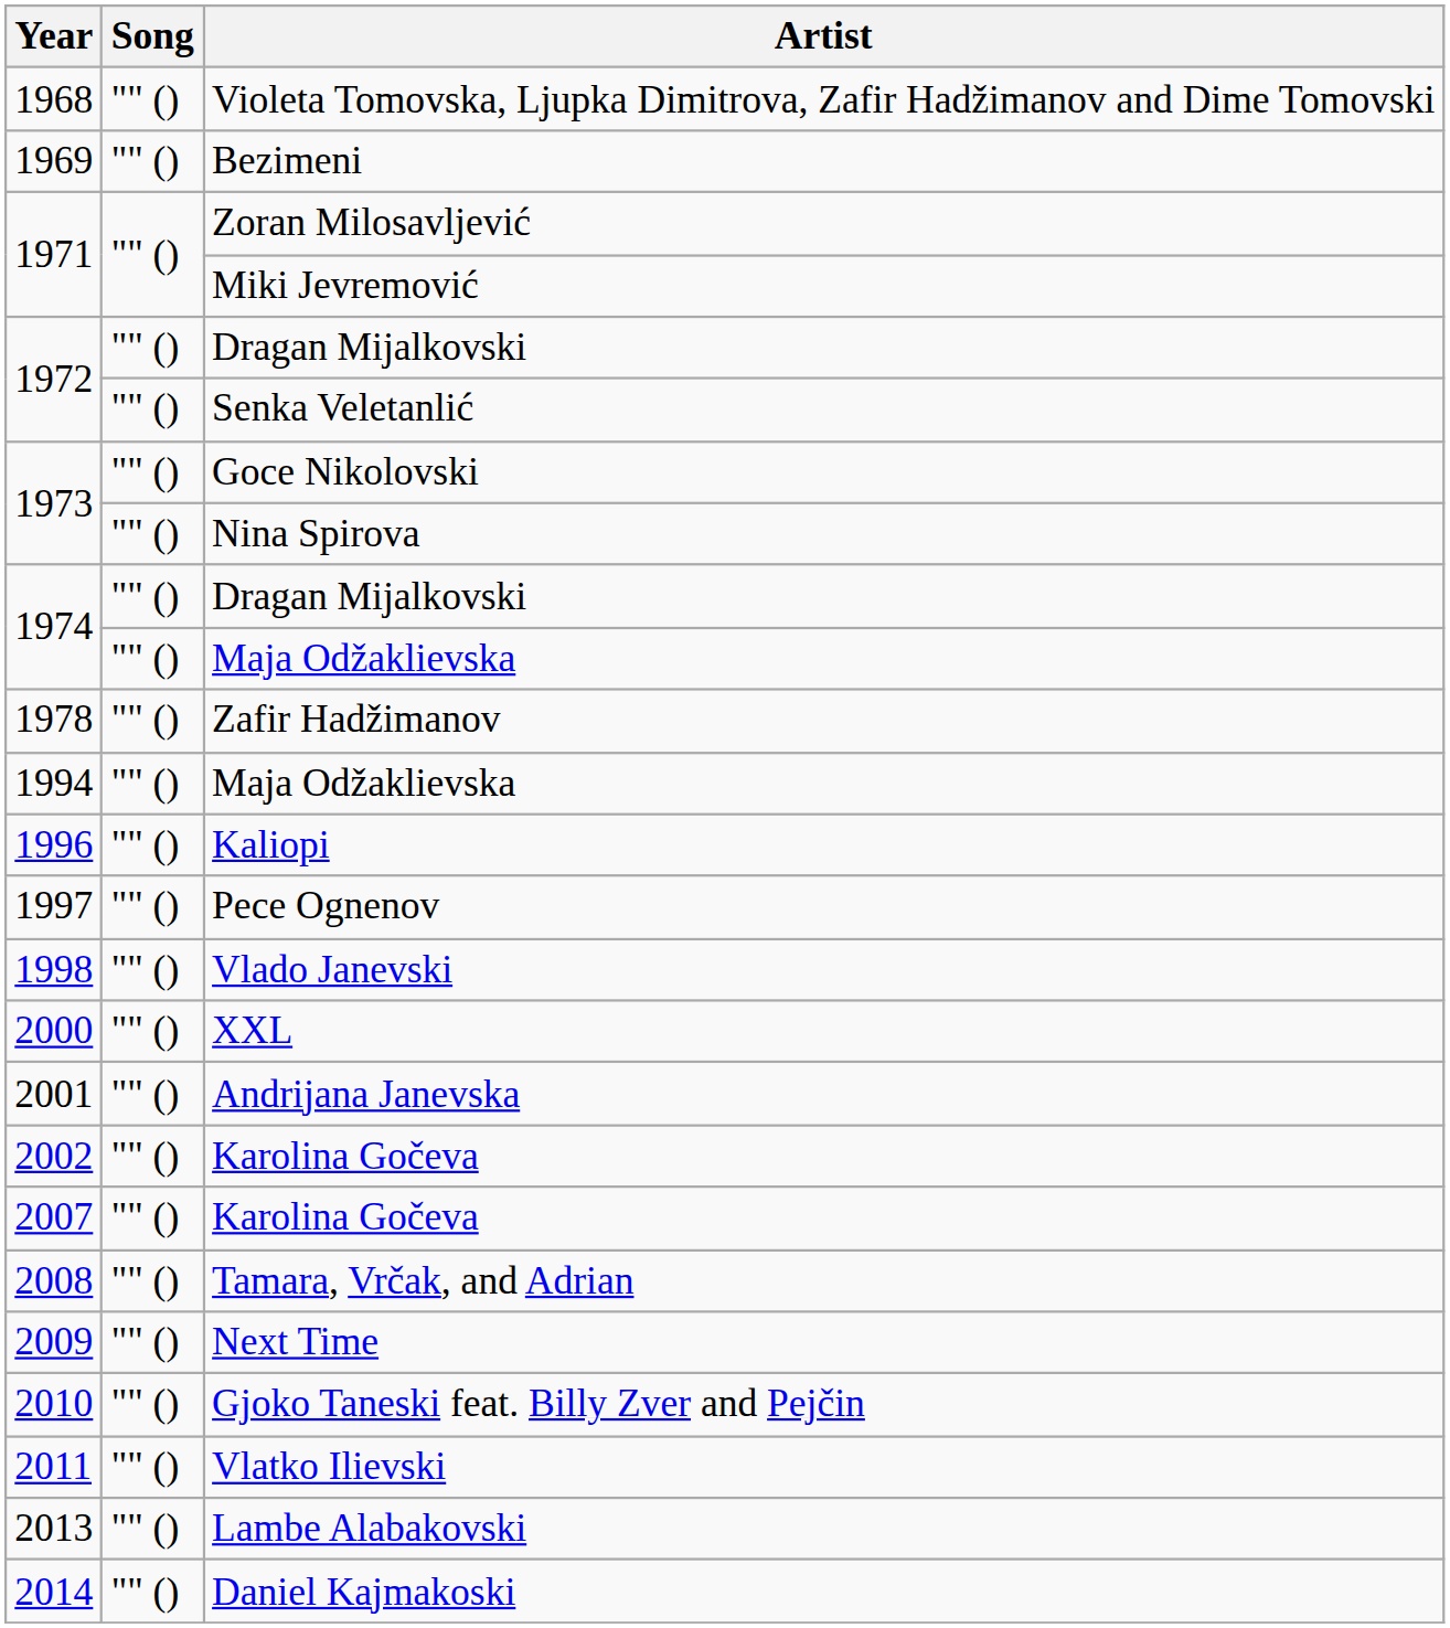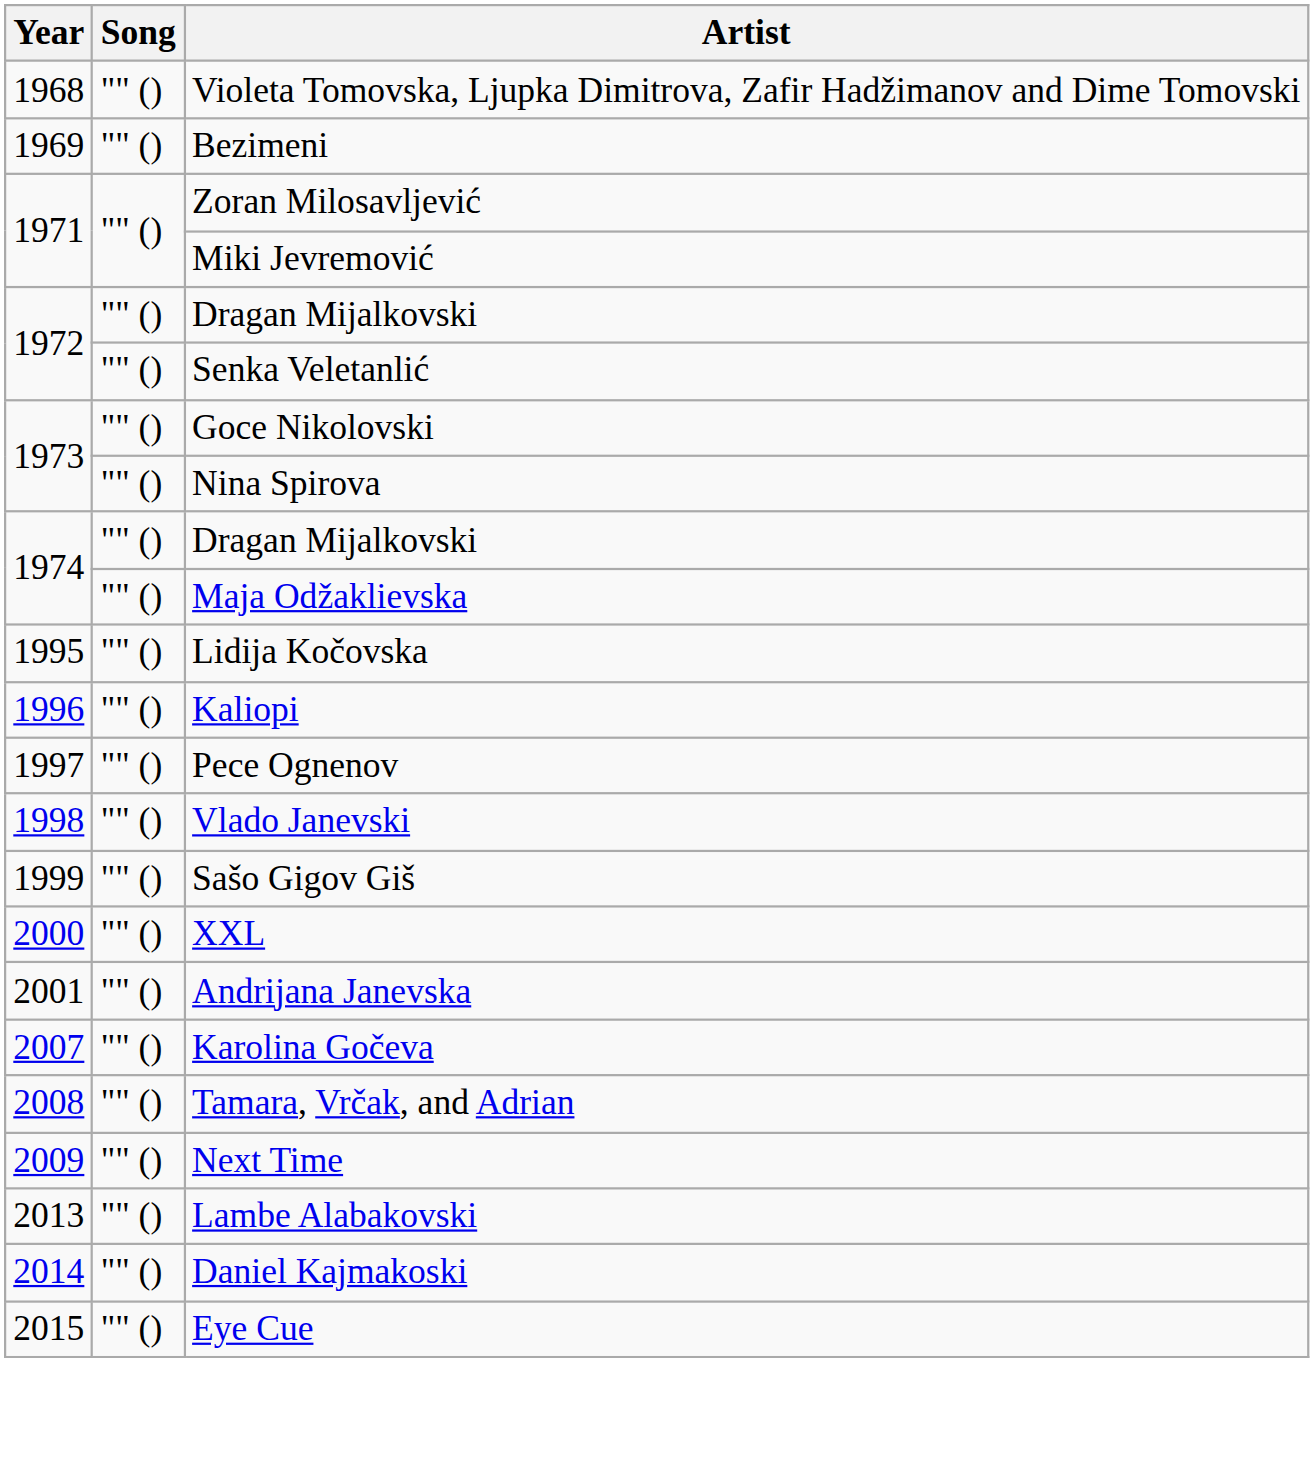- row: 1978 | "" () | Zafir Hadžimanov
- row: 1994 | "" () | Maja Odžaklievska
+ row: 1995 | "" () | Lidija Kočovska
+ row: 1999 | "" () | Sašo Gigov Giš
- row: 2002 | "" () | Karolina Gočeva
- row: 2010 | "" () | Gjoko Taneski feat. Billy Zver and Pejčin
- row: 2011 | "" () | Vlatko Ilievski
+ row: 2015 | "" () | Eye Cue
